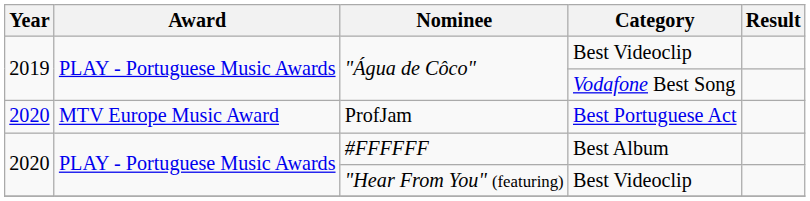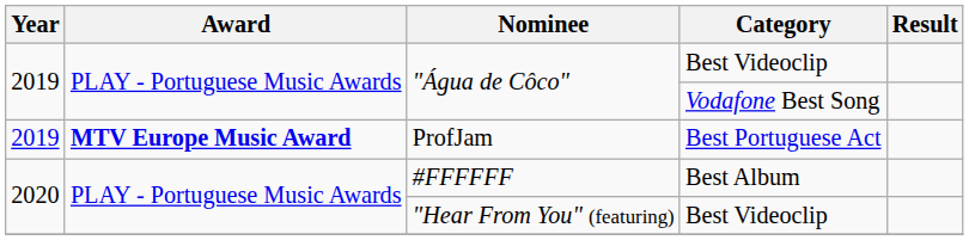ProfJam | Year: 2020 -> 2019
ProfJam | Award: normal -> bold
